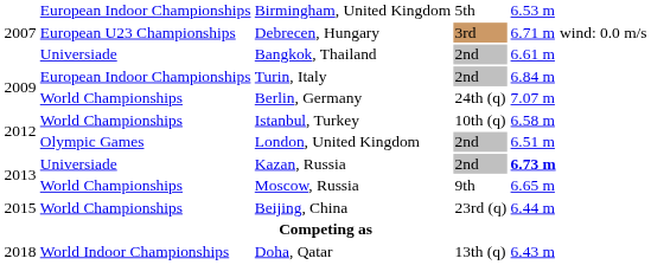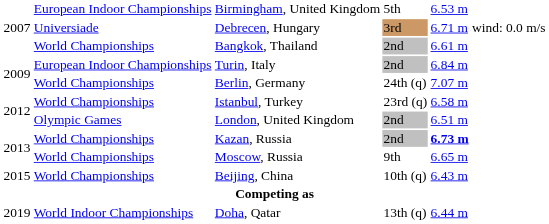Debrecen, Hungary | column 2: European U23 Championships -> Universiade
Bangkok, Thailand | column 2: Universiade -> World Championships
Istanbul, Turkey | column 4: 10th (q) -> 23rd (q)
Kazan, Russia | column 2: Universiade -> World Championships
Beijing, China | column 4: 23rd (q) -> 10th (q)
Beijing, China | column 5: 6.44 m -> 6.43 m
Doha, Qatar | column 1: 2018 -> 2019
Doha, Qatar | column 5: 6.43 m -> 6.44 m
